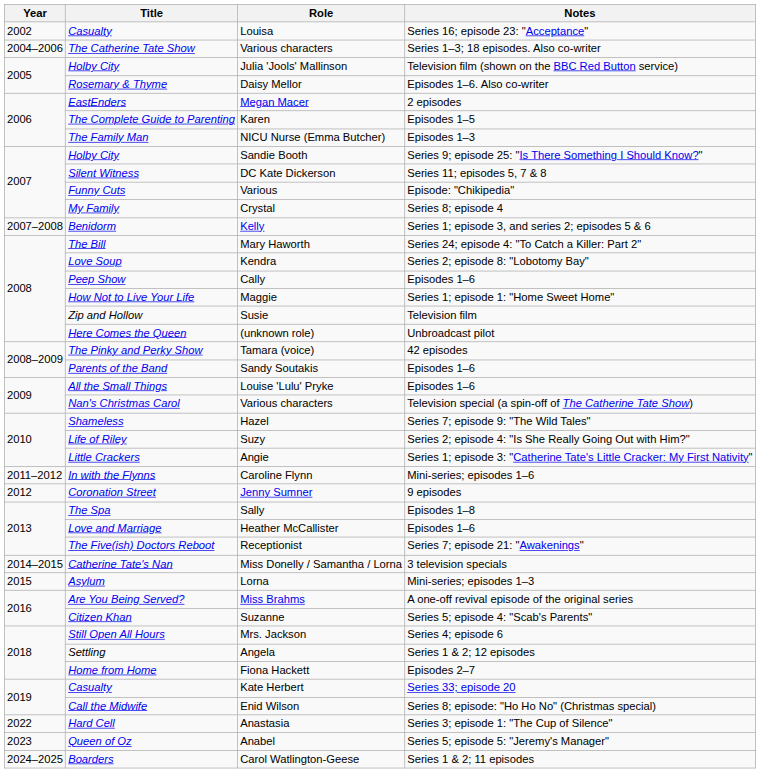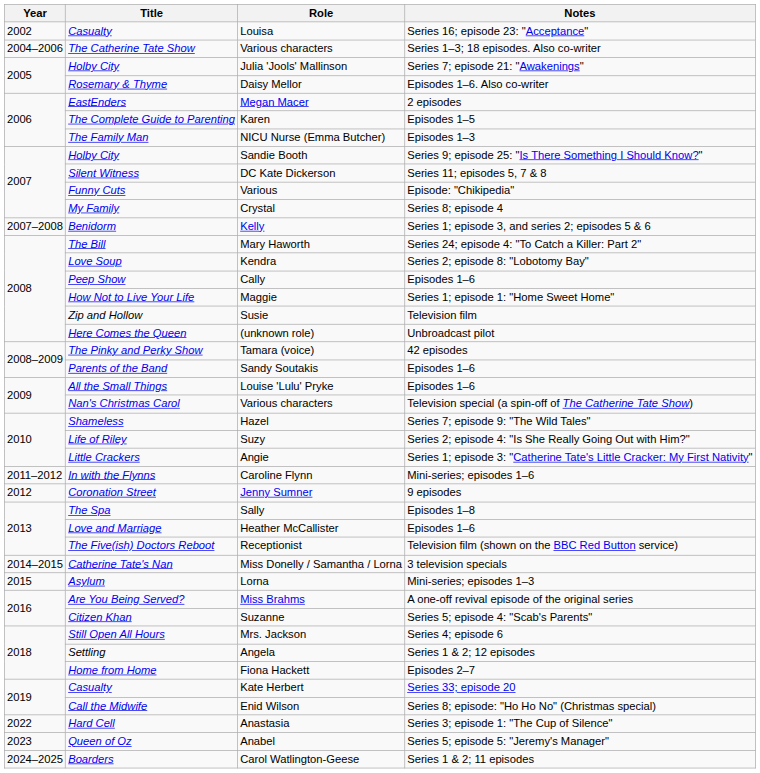Julia 'Jools' Mallinson | Notes: Television film (shown on the BBC Red Button service) -> Series 7; episode 21: "Awakenings"
Receptionist | Notes: Series 7; episode 21: "Awakenings" -> Television film (shown on the BBC Red Button service)
